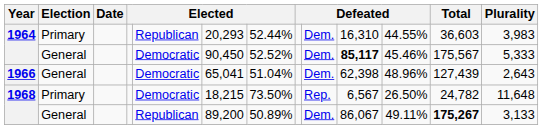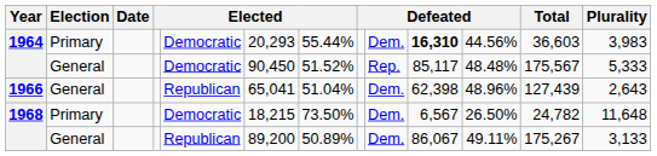1964 / Primary | column 5: Republican -> Democratic
1964 / Primary | column 7: 52.44% -> 55.44%
1964 / Primary | column 10: normal -> bold
1964 / Primary | column 11: 44.55% -> 44.56%
1964 / General | column 7: 52.52% -> 51.52%
1964 / General | column 9: Dem. -> Rep.
1964 / General | column 10: bold -> normal
1964 / General | column 11: 45.46% -> 48.48%
1966 | column 5: Democratic -> Republican
1968 / Primary | column 9: Rep. -> Dem.
1968 / General | Total: bold -> normal
